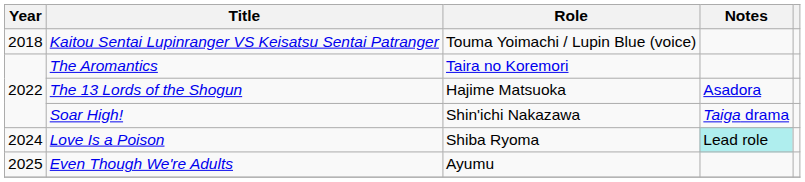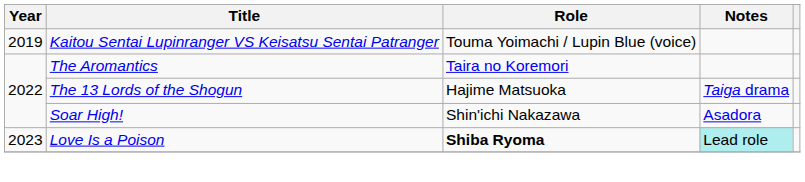Kaitou Sentai Lupinranger VS Keisatsu Sentai Patranger | Year: 2018 -> 2019
The 13 Lords of the Shogun | Notes: Asadora -> Taiga drama
Soar High! | Notes: Taiga drama -> Asadora
Love Is a Poison | Year: 2024 -> 2023
Love Is a Poison | Role: normal -> bold
- row: 2025 | Even Though We're Adults | Ayumu
